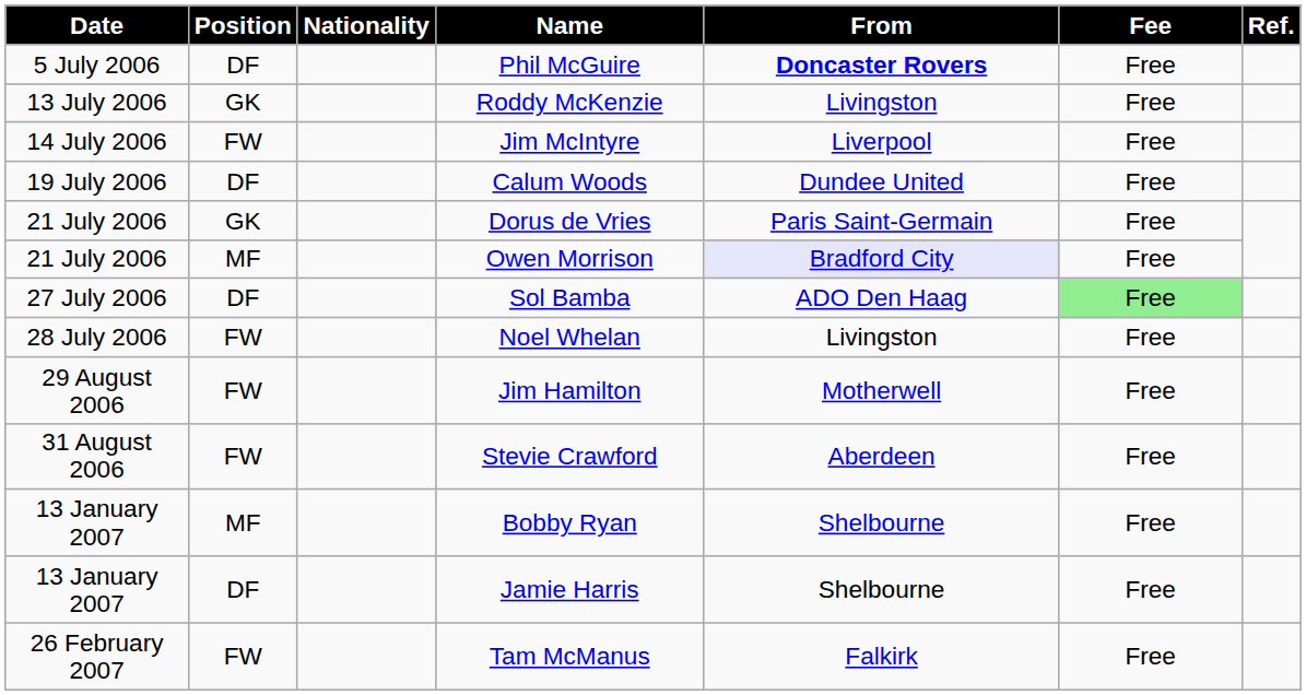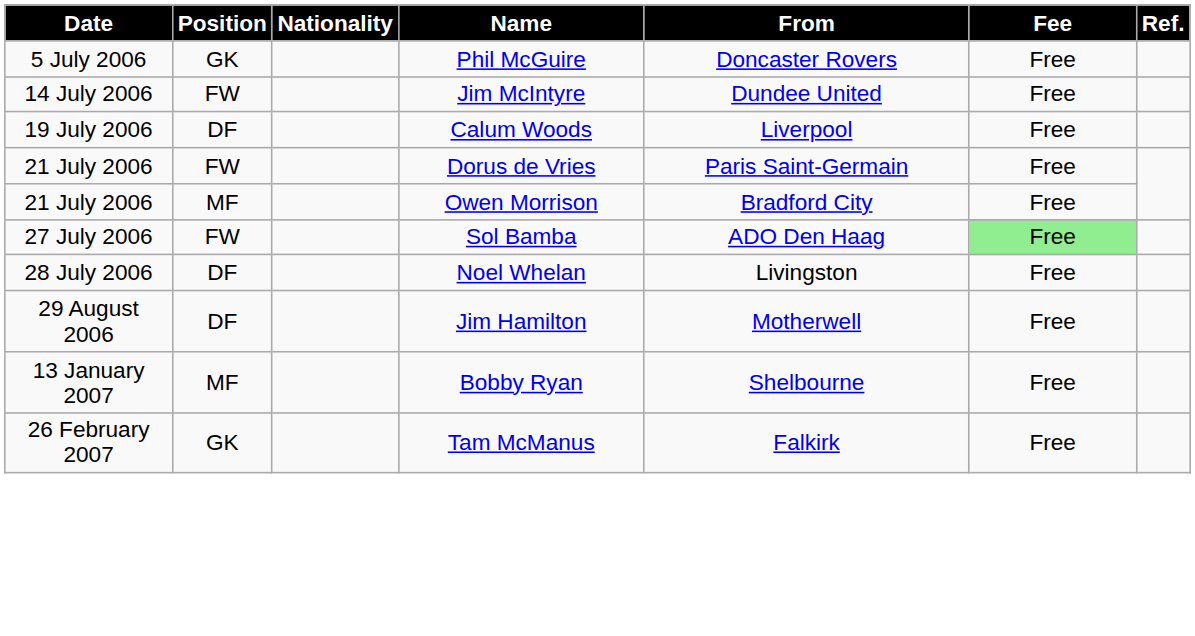Phil McGuire | Position: DF -> GK
Phil McGuire | From: bold -> normal
- row: 13 July 2006 | GK | Roddy McKenzie | Livingston | Free
Jim McIntyre | From: Liverpool -> Dundee United
Calum Woods | From: Dundee United -> Liverpool
Dorus de Vries | Position: GK -> FW
Owen Morrison | From: lavender background -> no background
Sol Bamba | Position: DF -> FW
Noel Whelan | Position: FW -> DF
Jim Hamilton | Position: FW -> DF
- row: 31 August 2006 | FW | Stevie Crawford | Aberdeen | Free
- row: 13 January 2007 | DF | Jamie Harris | Shelbourne | Free
Tam McManus | Position: FW -> GK
